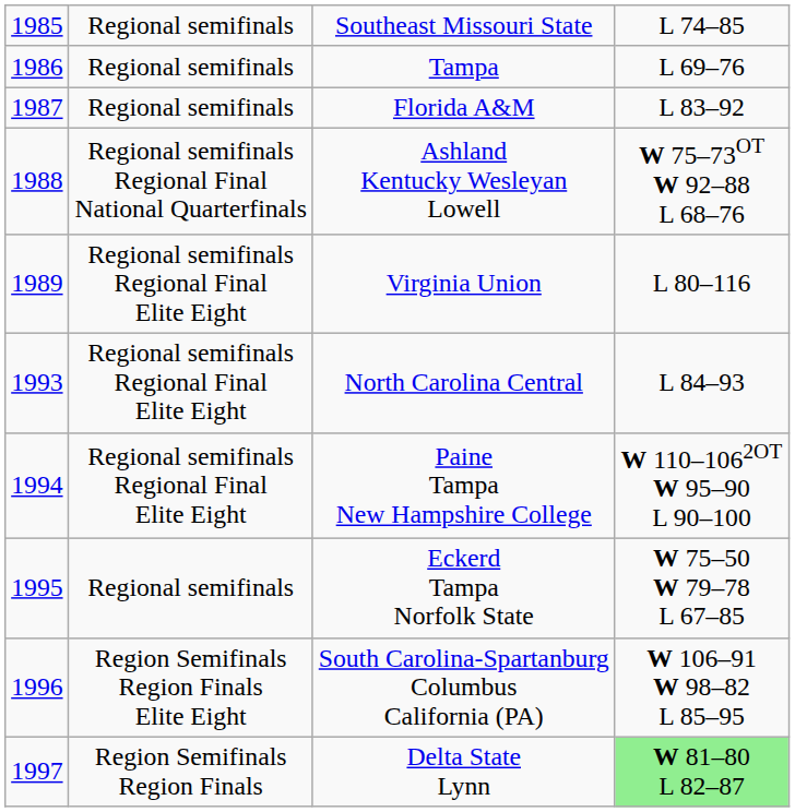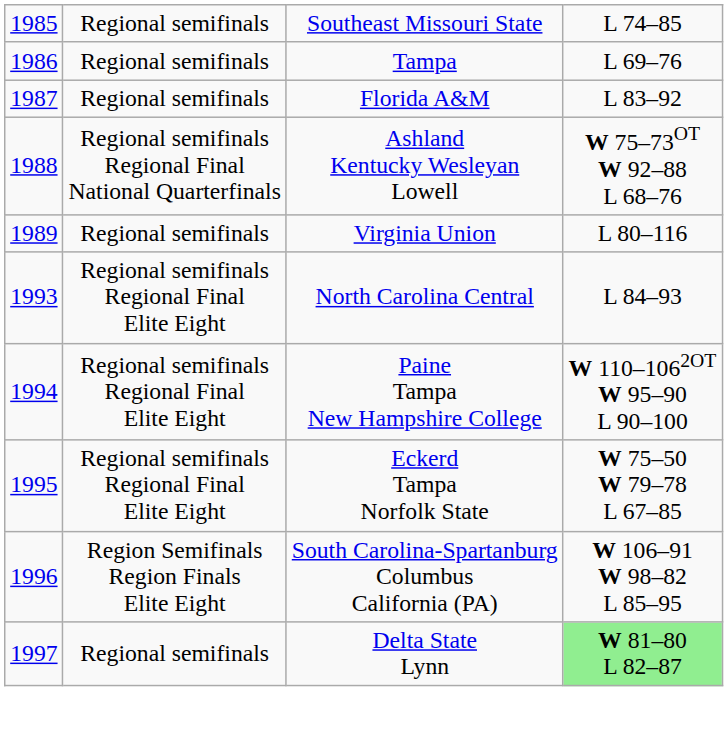Virginia Union | column 2: Regional semifinals Regional Final Elite Eight -> Regional semifinals
Eckerd Tampa Norfolk State | column 2: Regional semifinals -> Regional semifinals Regional Final Elite Eight
Delta State Lynn | column 2: Region Semifinals Region Finals -> Regional semifinals
